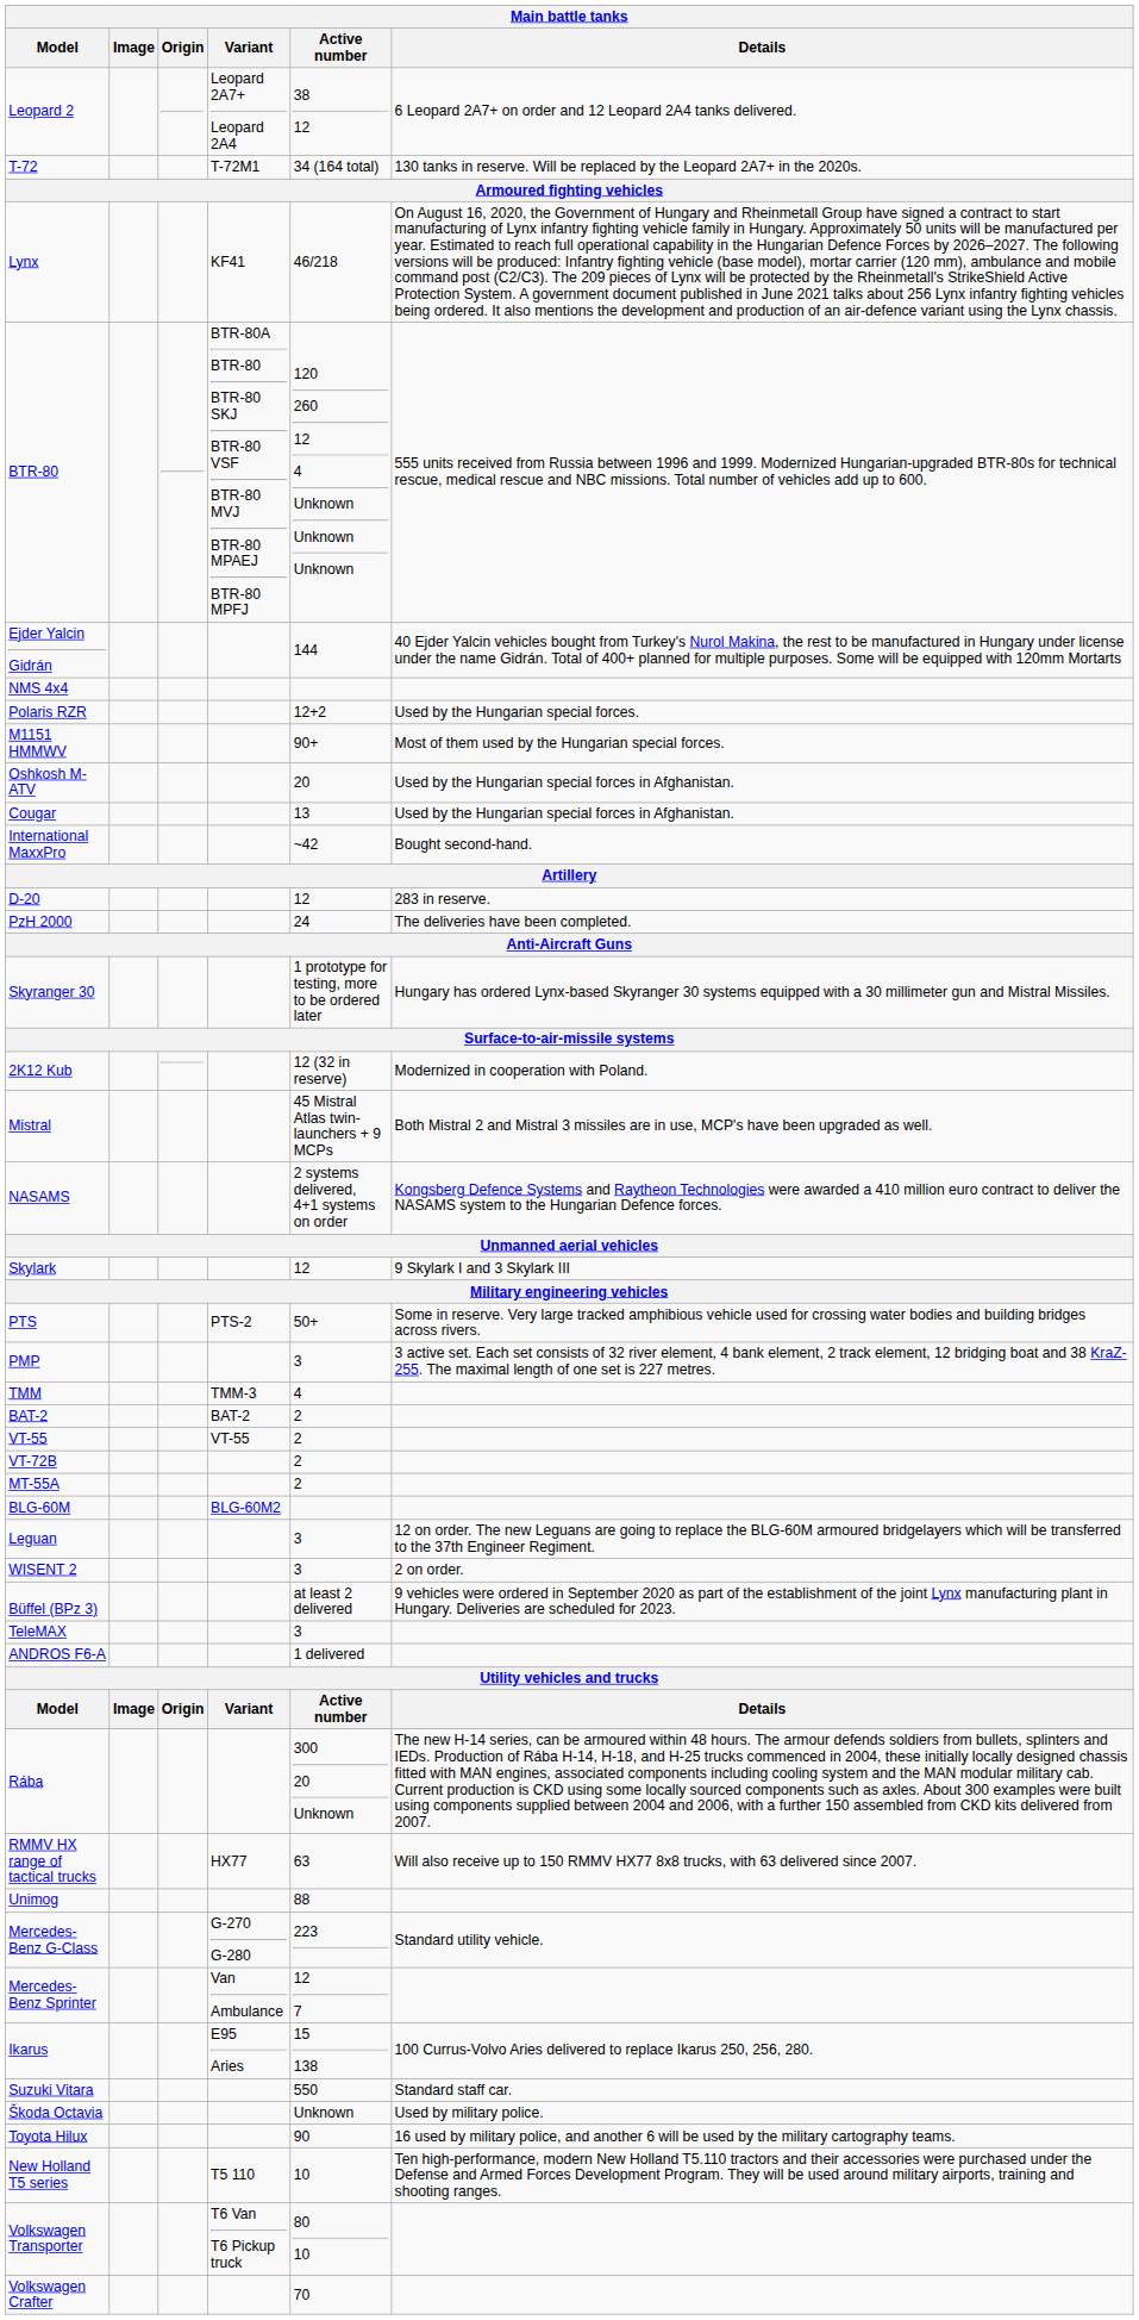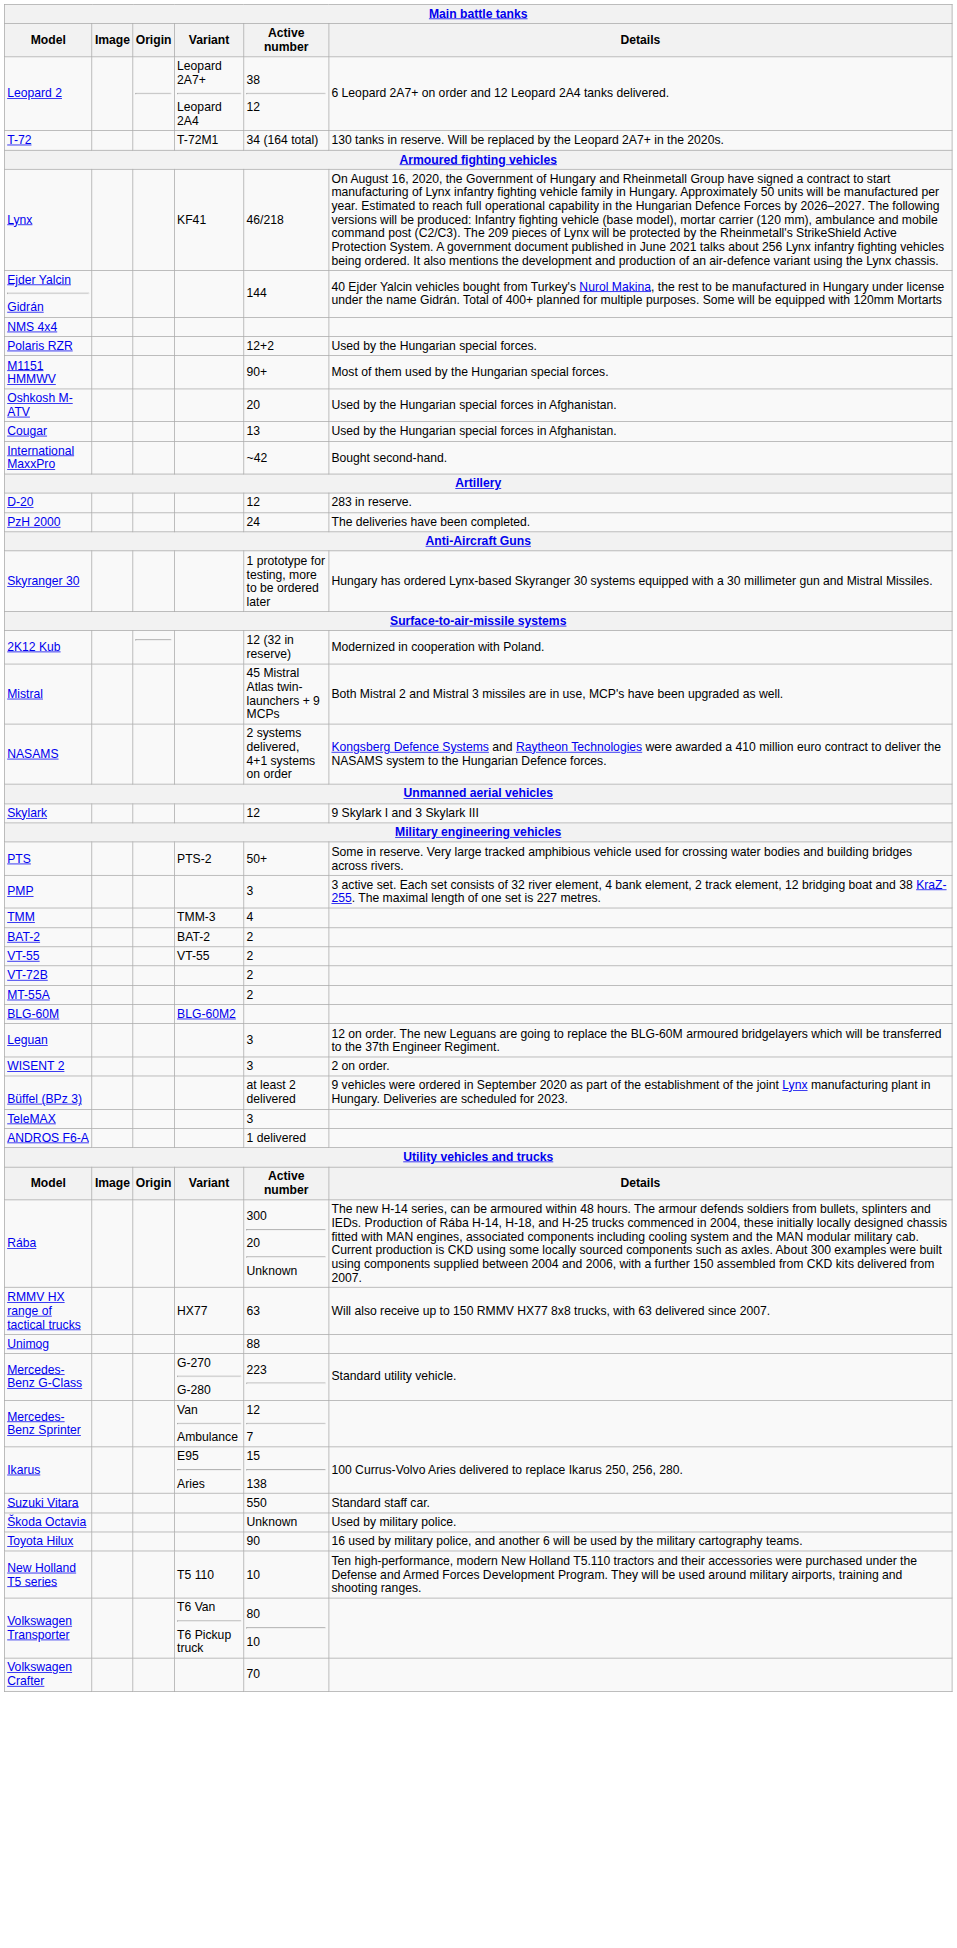- row: BTR-80 | BTR-80A BTR-80 BTR-80 SKJ BTR-80 VSF BTR-80 MVJ BTR-80 MPAEJ BTR-80 MPFJ | 120 260 12 4 Unknown Unknown Unknown | 555 units received from Russia between 1996 and 1999. Modernized Hungarian-upgraded BTR-80s for technical rescue, medical rescue and NBC missions. Total number of vehicles add up to 600.
